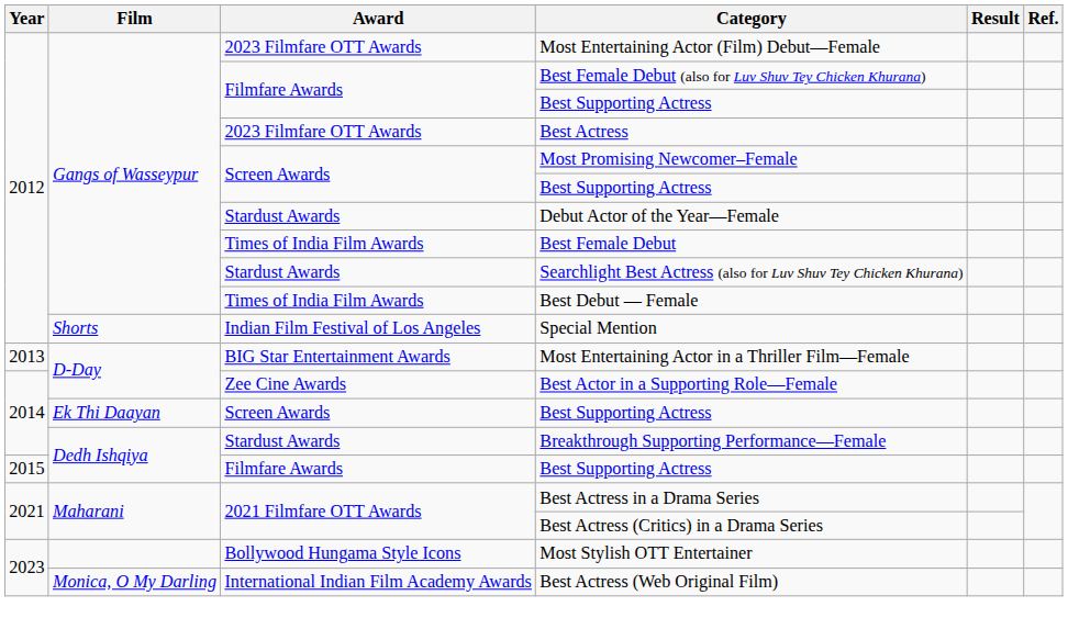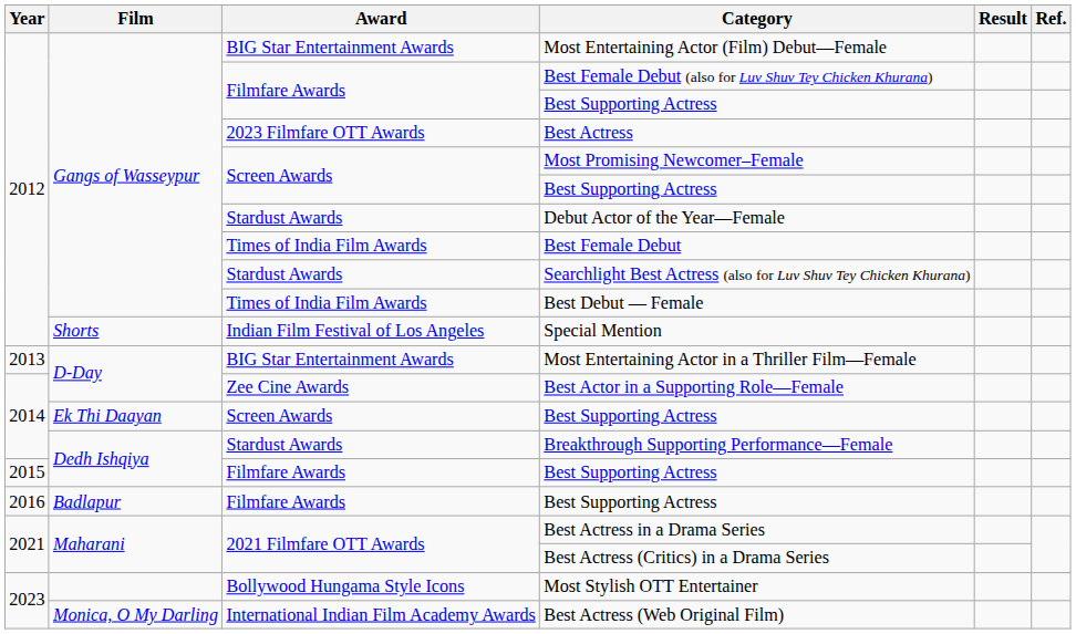Most Entertaining Actor (Film) Debut—Female | Award: 2023 Filmfare OTT Awards -> BIG Star Entertainment Awards
+ row: 2016 | Badlapur | Filmfare Awards | Best Supporting Actress
